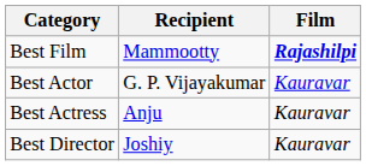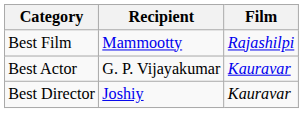Best Film | Film: bold -> normal
- row: Best Actress | Anju | Kauravar
